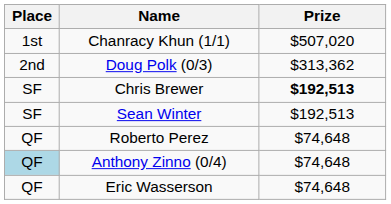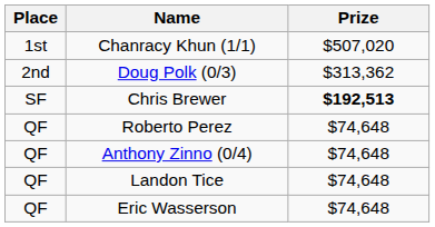- row: SF | Sean Winter | $192,513
Anthony Zinno (0/4) | Place: lightblue background -> no background
+ row: QF | Landon Tice | $74,648
